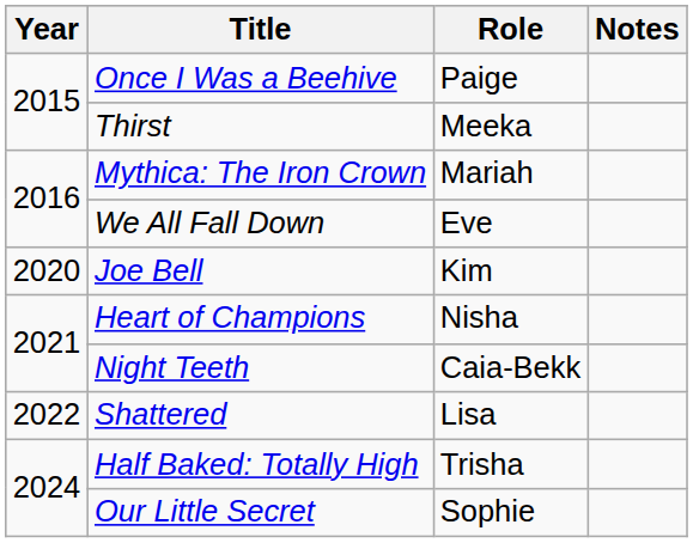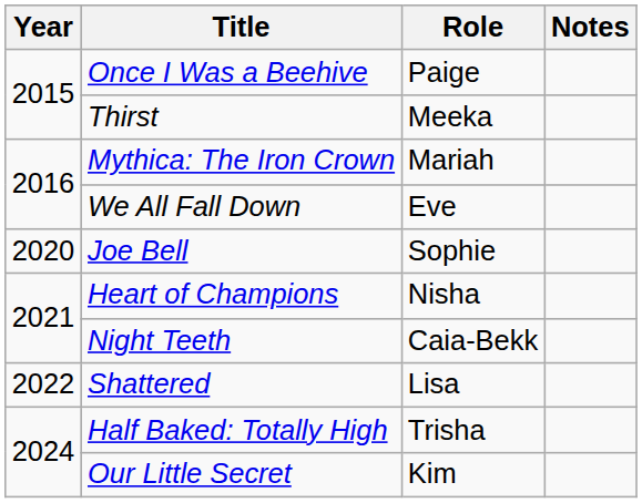Joe Bell | Role: Kim -> Sophie
Our Little Secret | Role: Sophie -> Kim
